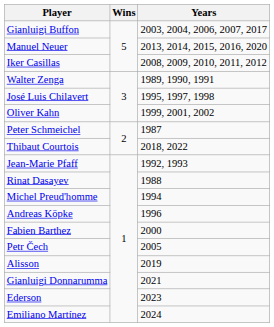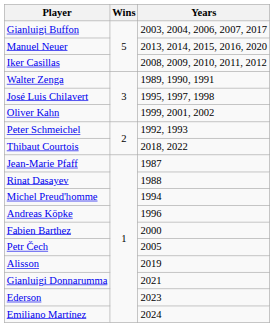Peter Schmeichel | Years: 1987 -> 1992, 1993
Jean-Marie Pfaff | Years: 1992, 1993 -> 1987
